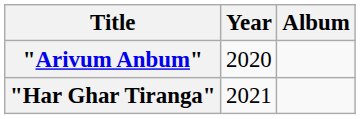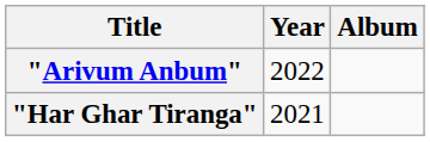"Arivum Anbum" | Year: 2020 -> 2022
